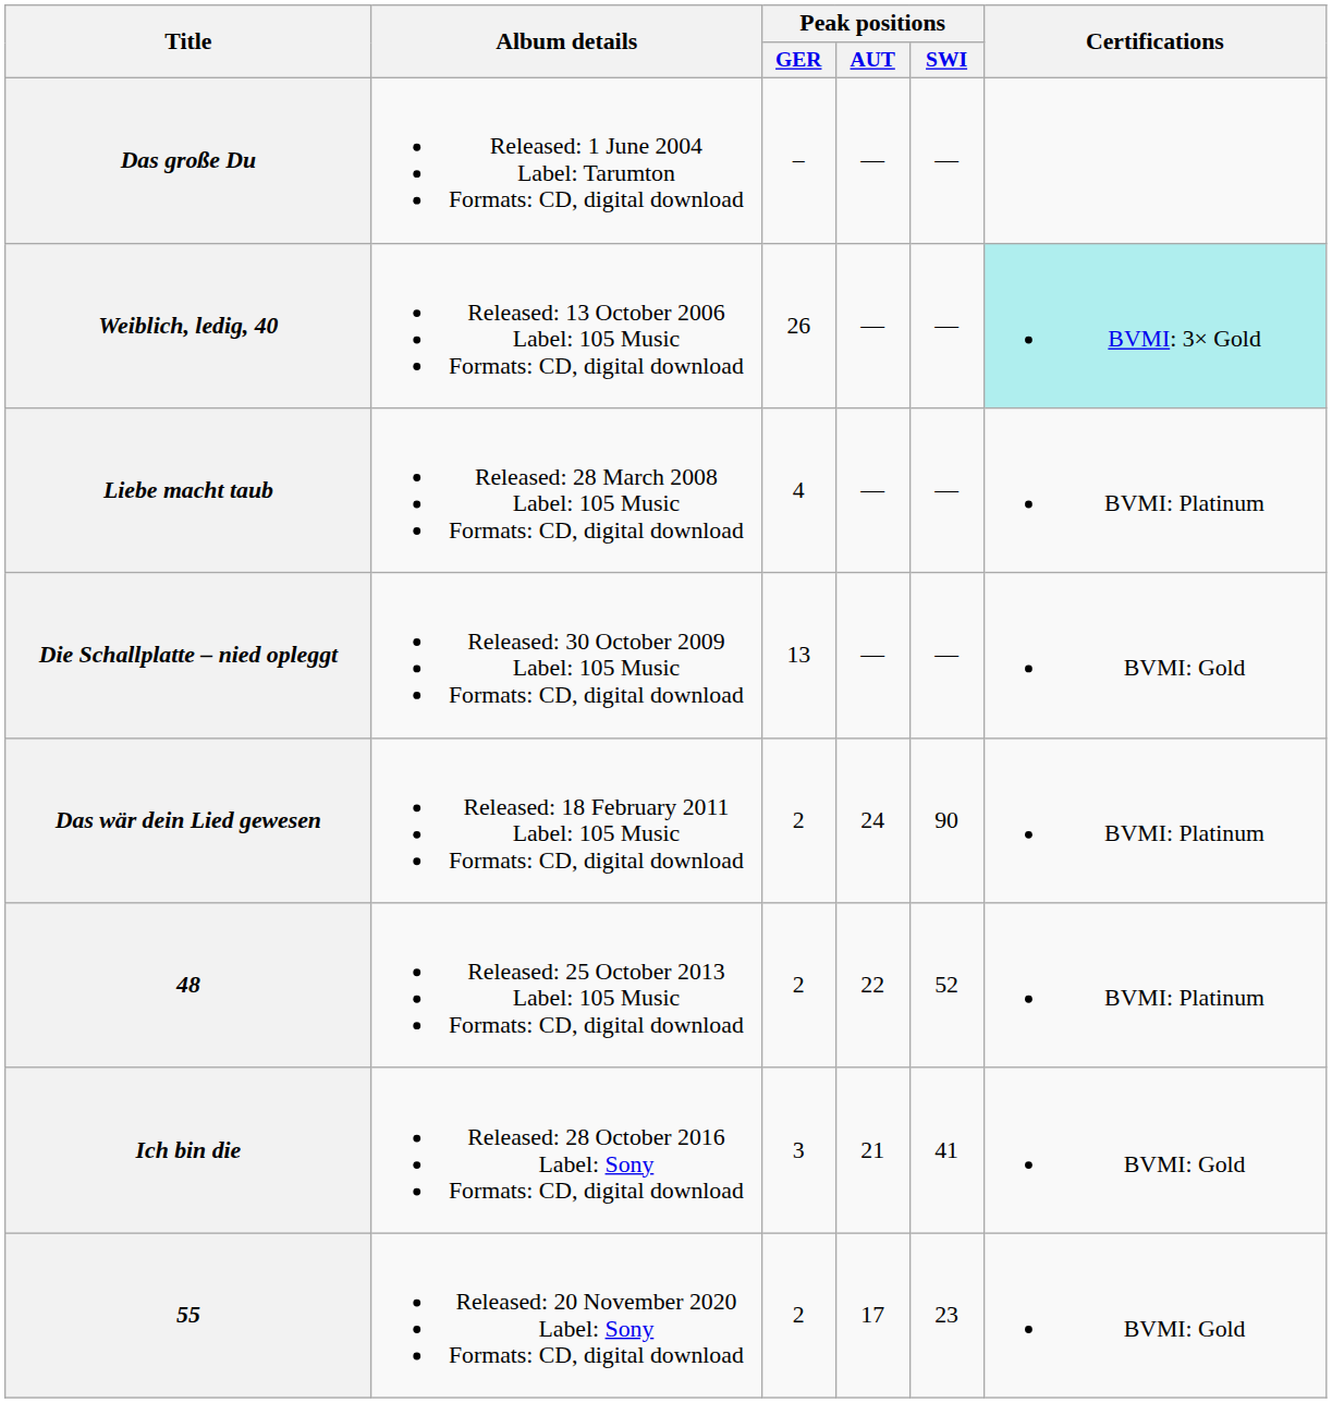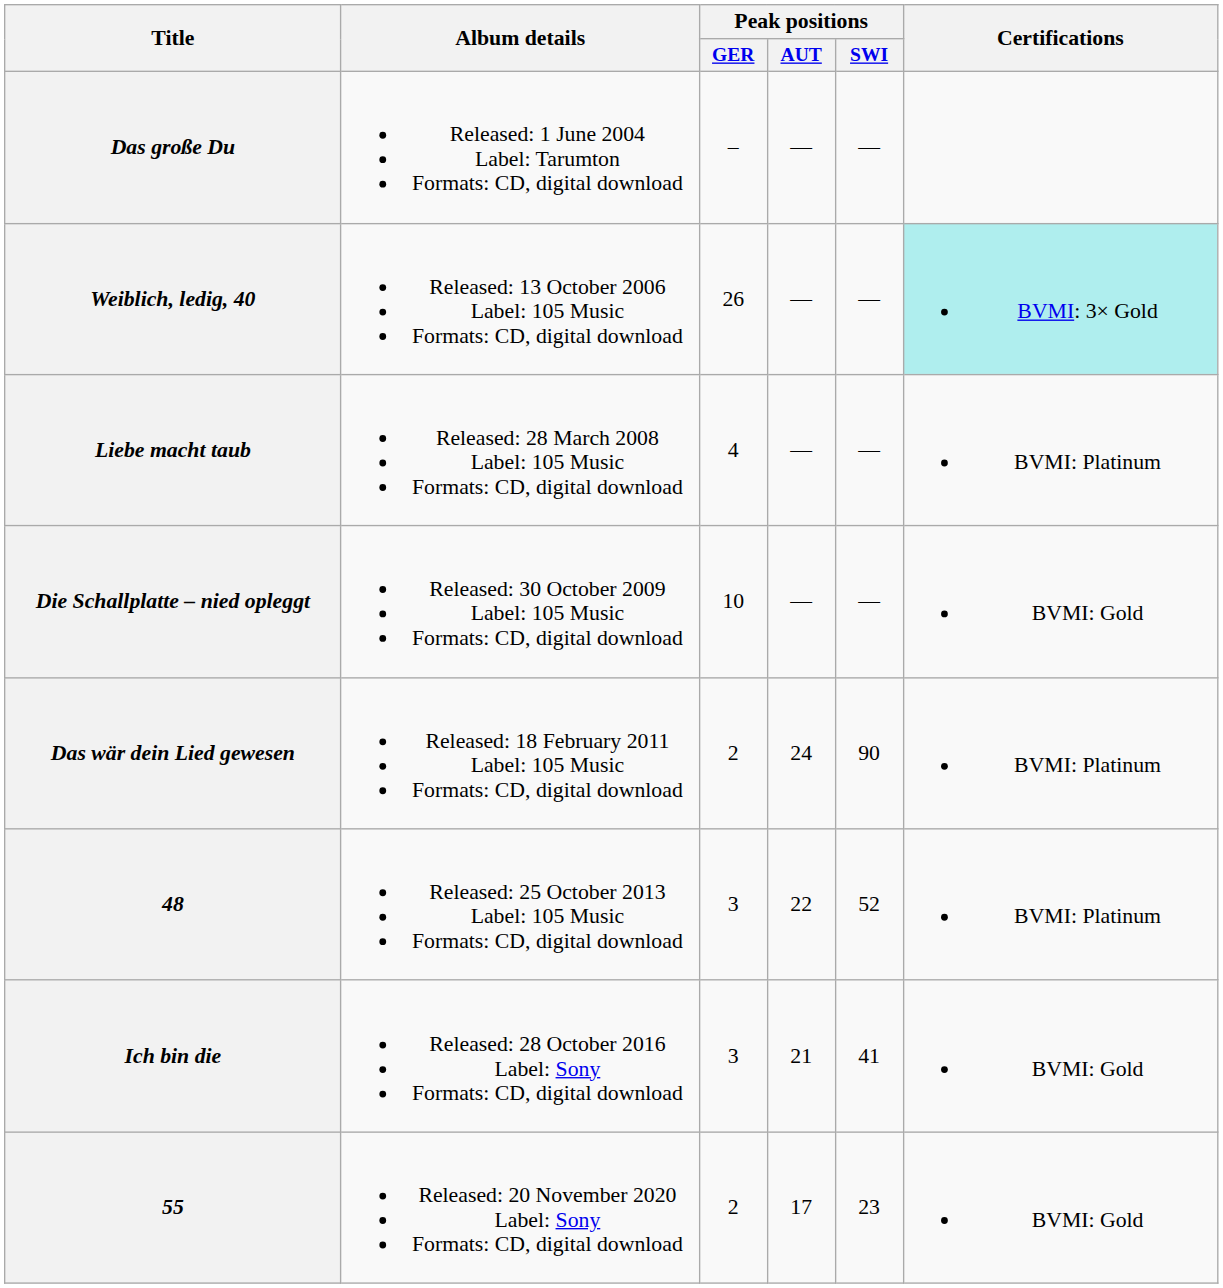Die Schallplatte – nied opleggt | Peak positions / GER: 13 -> 10
48 | Peak positions / GER: 2 -> 3
